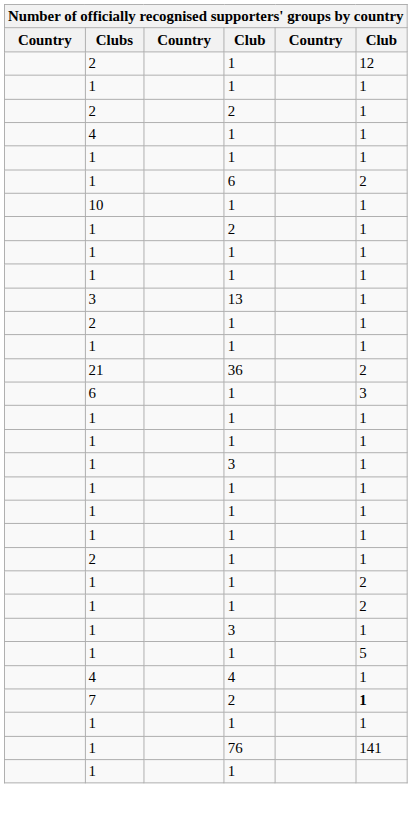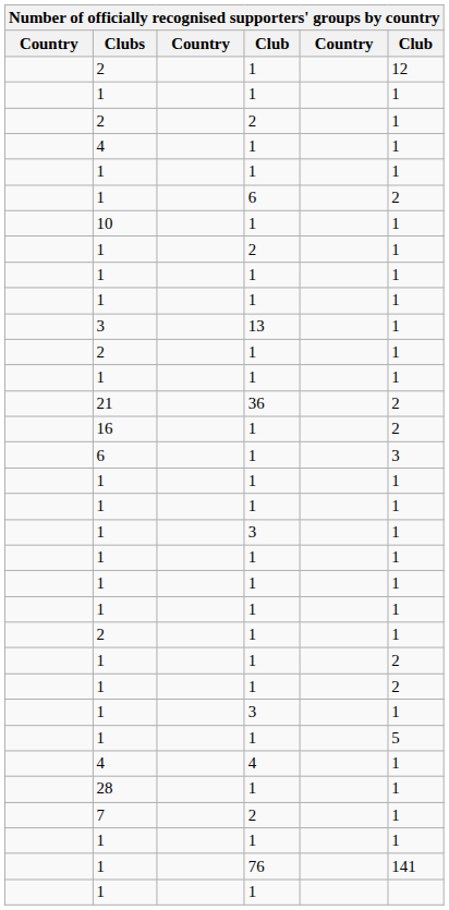+ row: 16 | 1 | 2
+ row: 28 | 1 | 1
7 | column 6: bold -> normal
